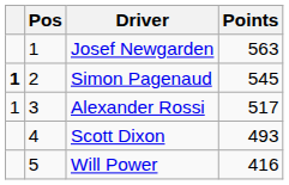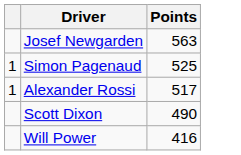- column: Pos | 1 | 2 | 3 | 4 | 5
Simon Pagenaud | column 1: bold -> normal
Simon Pagenaud | Points: 545 -> 525
Scott Dixon | Points: 493 -> 490
